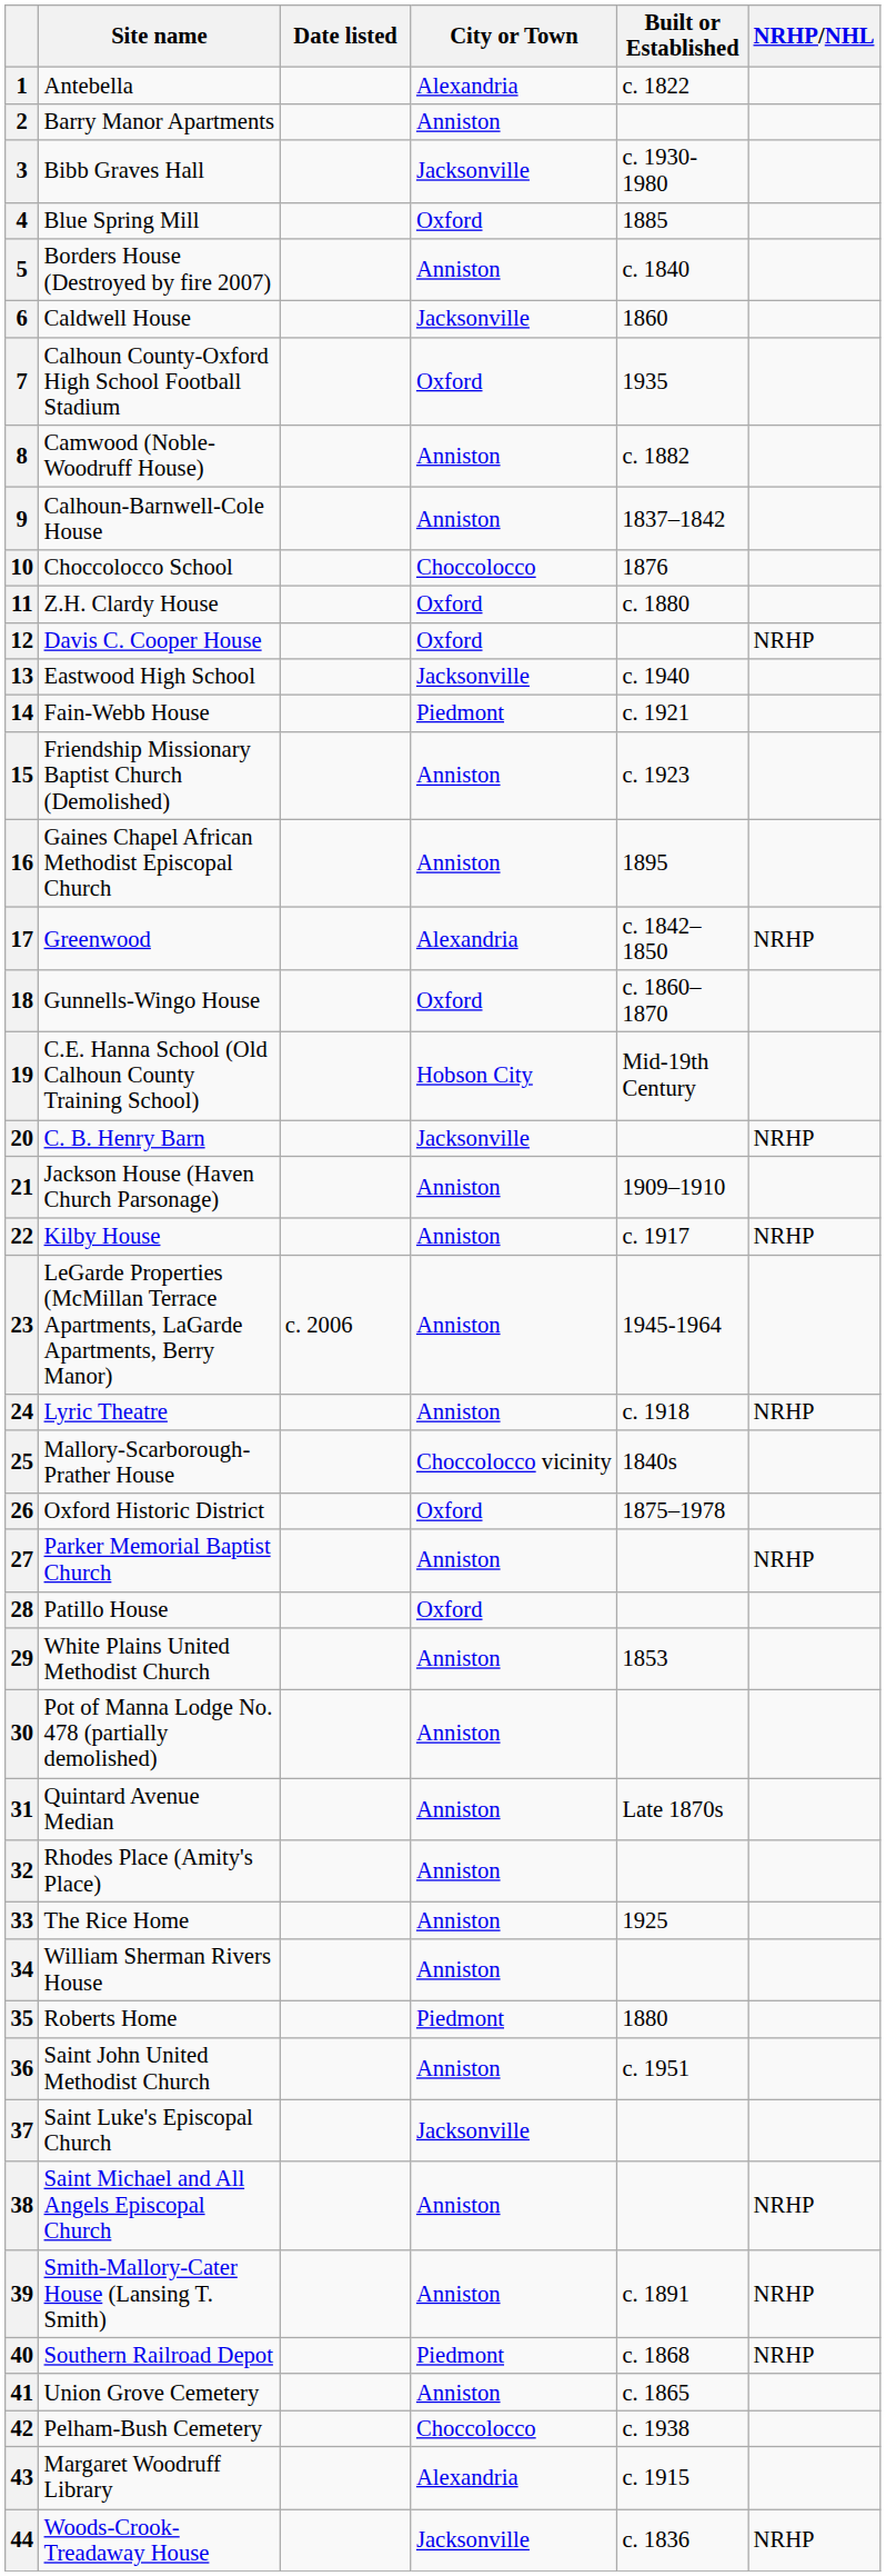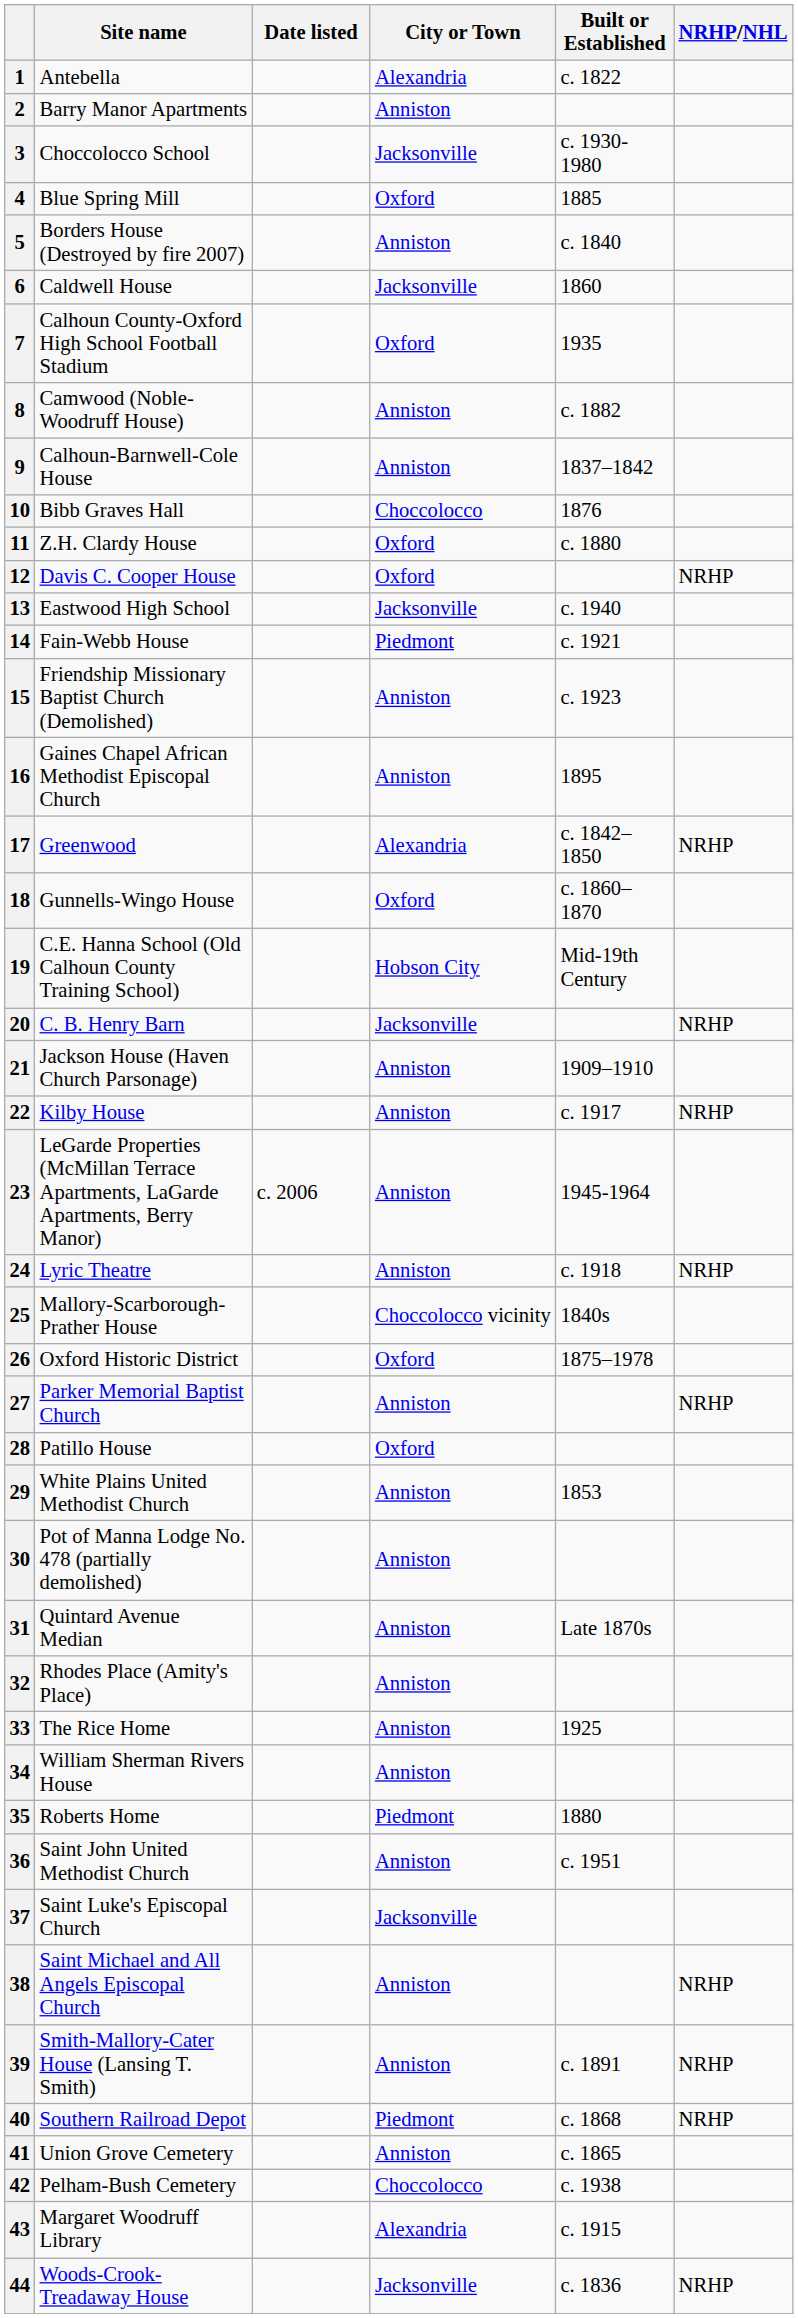3 | Site name: Bibb Graves Hall -> Choccolocco School
10 | Site name: Choccolocco School -> Bibb Graves Hall
